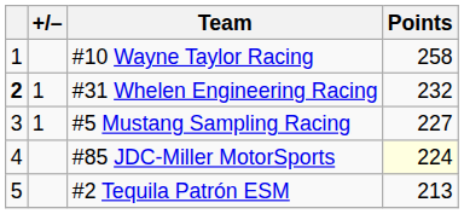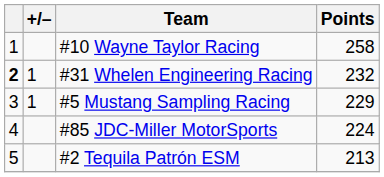#5 Mustang Sampling Racing | Points: 227 -> 229
#85 JDC-Miller MotorSports | Points: lightyellow background -> no background
